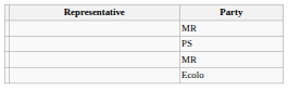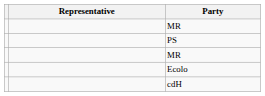+ row: cdH
